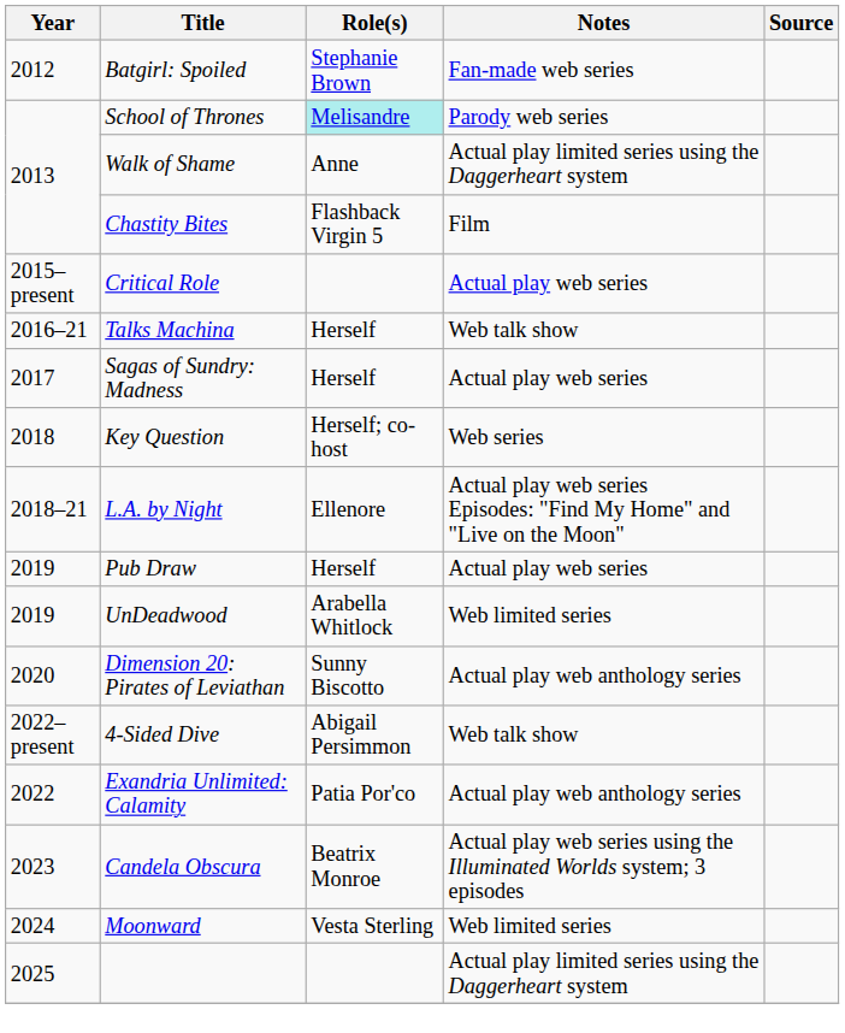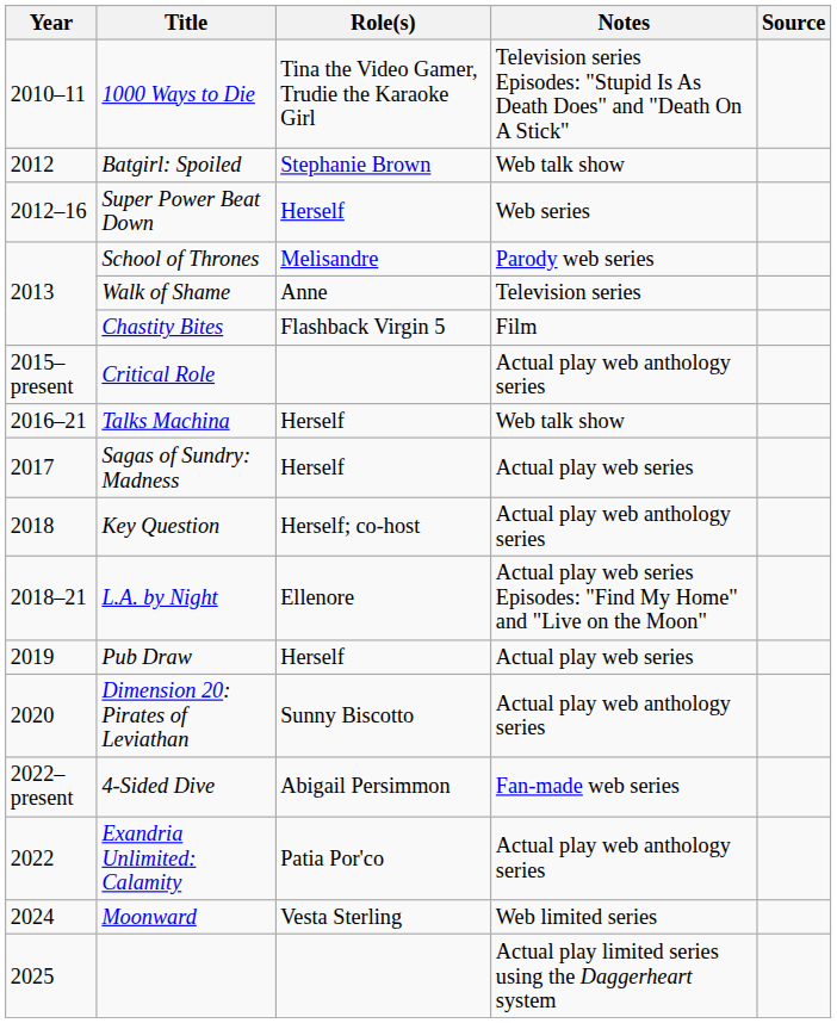+ row: 2010–11 | 1000 Ways to Die | Tina the Video Gamer, Trudie the Karaoke Girl | Television series Episodes: "Stupid Is As Death Does" and "Death On A Stick"
Batgirl: Spoiled | Notes: Fan-made web series -> Web talk show
+ row: 2012–16 | Super Power Beat Down | Herself | Web series
School of Thrones | Role(s): paleturquoise background -> no background
Walk of Shame | Notes: Actual play limited series using the Daggerheart system -> Television series
Critical Role | Notes: Actual play web series -> Actual play web anthology series
Key Question | Notes: Web series -> Actual play web anthology series
- row: 2019 | UnDeadwood | Arabella Whitlock | Web limited series
4-Sided Dive | Notes: Web talk show -> Fan-made web series
- row: 2023 | Candela Obscura | Beatrix Monroe | Actual play web series using the Illuminated Worlds system; 3 episodes
